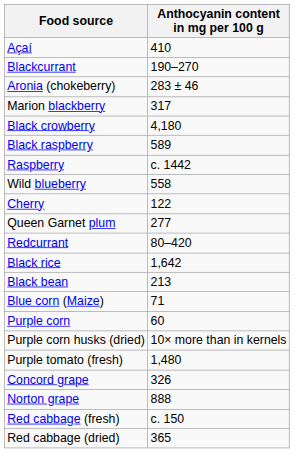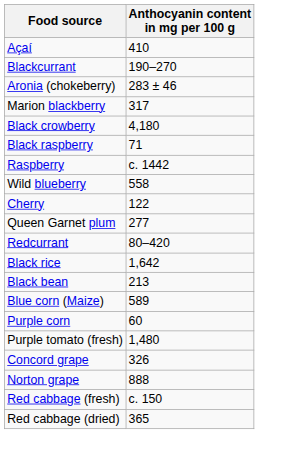Black raspberry | Anthocyanin content in mg per 100 g: 589 -> 71
Blue corn (Maize) | Anthocyanin content in mg per 100 g: 71 -> 589
- row: Purple corn husks (dried) | 10× more than in kernels
